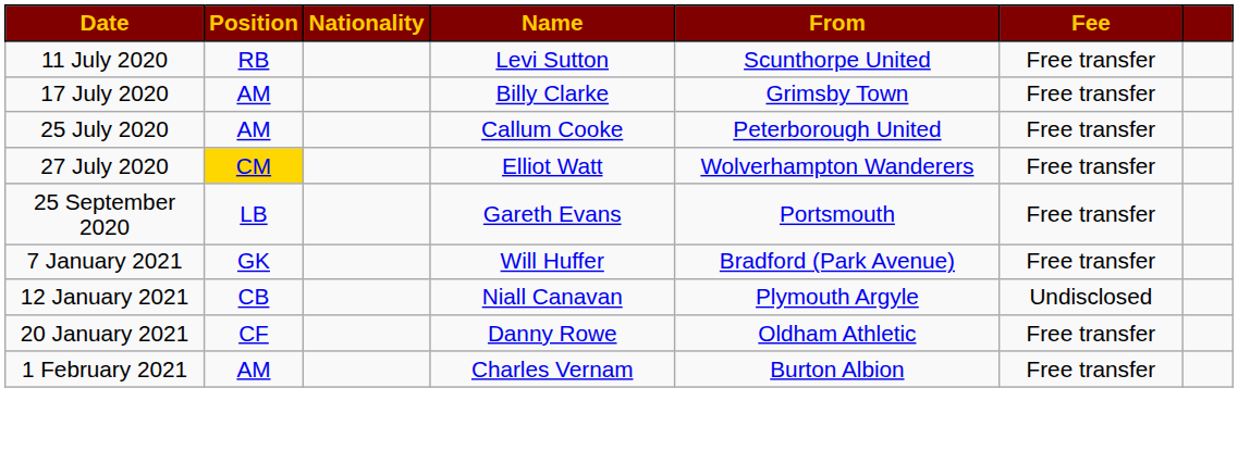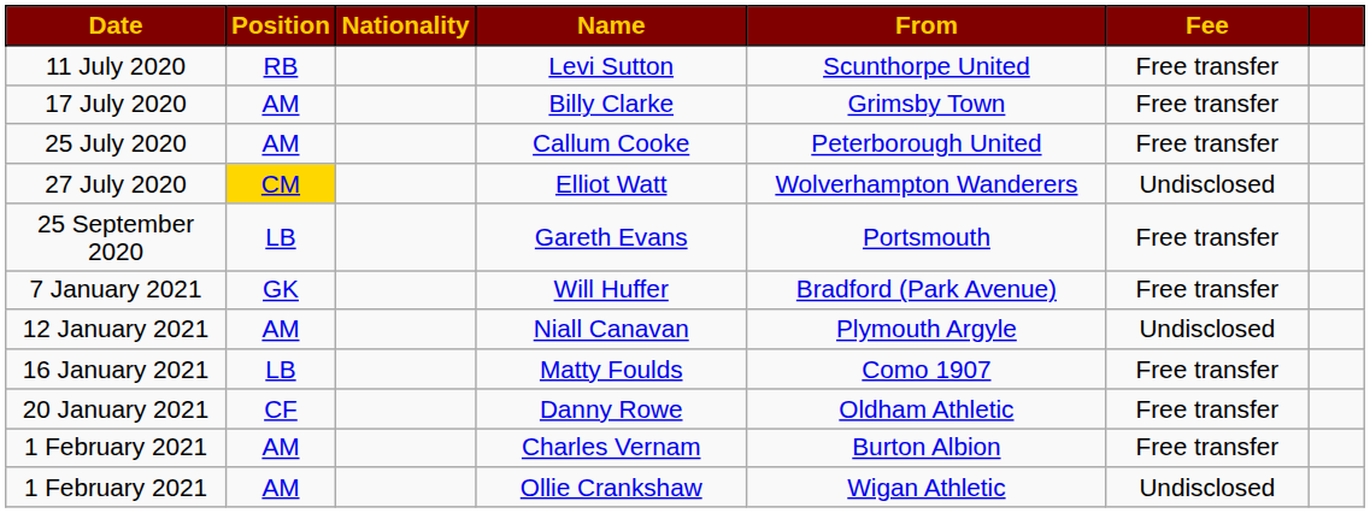Elliot Watt | Fee: Free transfer -> Undisclosed
Niall Canavan | Position: CB -> AM
+ row: 16 January 2021 | LB | Matty Foulds | Como 1907 | Free transfer
+ row: 1 February 2021 | AM | Ollie Crankshaw | Wigan Athletic | Undisclosed
